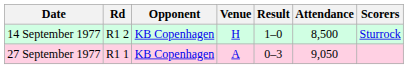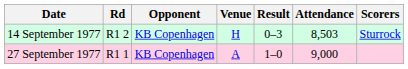14 September 1977 | Result: 1–0 -> 0–3
14 September 1977 | Attendance: 8,500 -> 8,503
27 September 1977 | Result: 0–3 -> 1–0
27 September 1977 | Attendance: 9,050 -> 9,000
